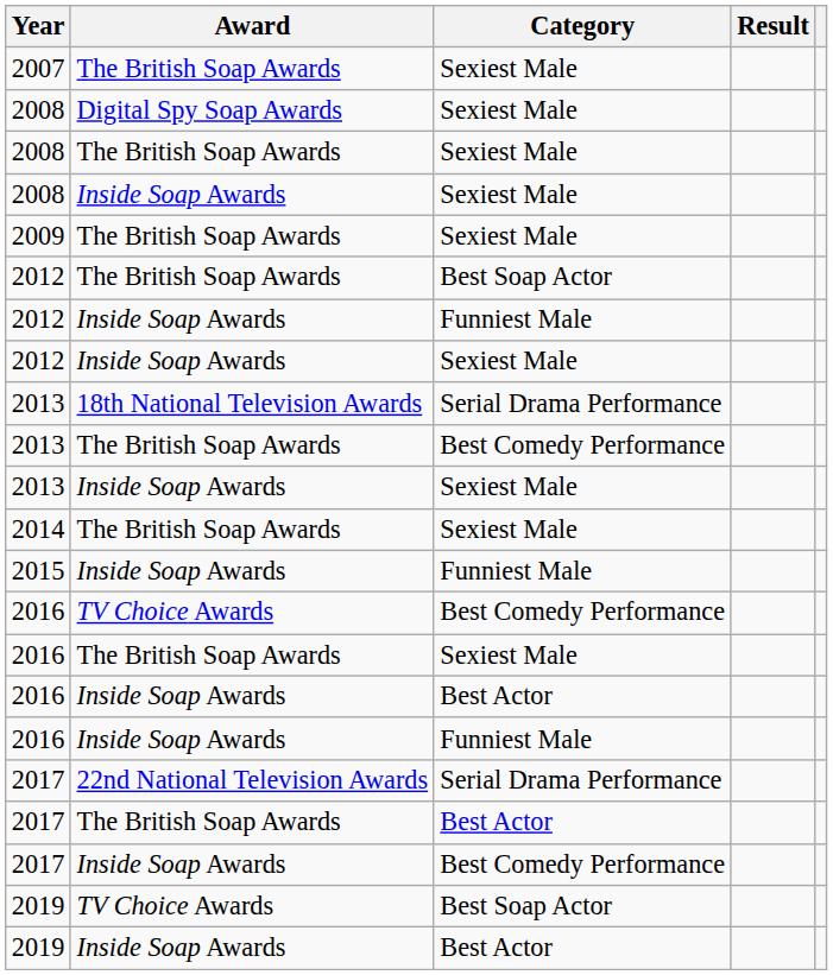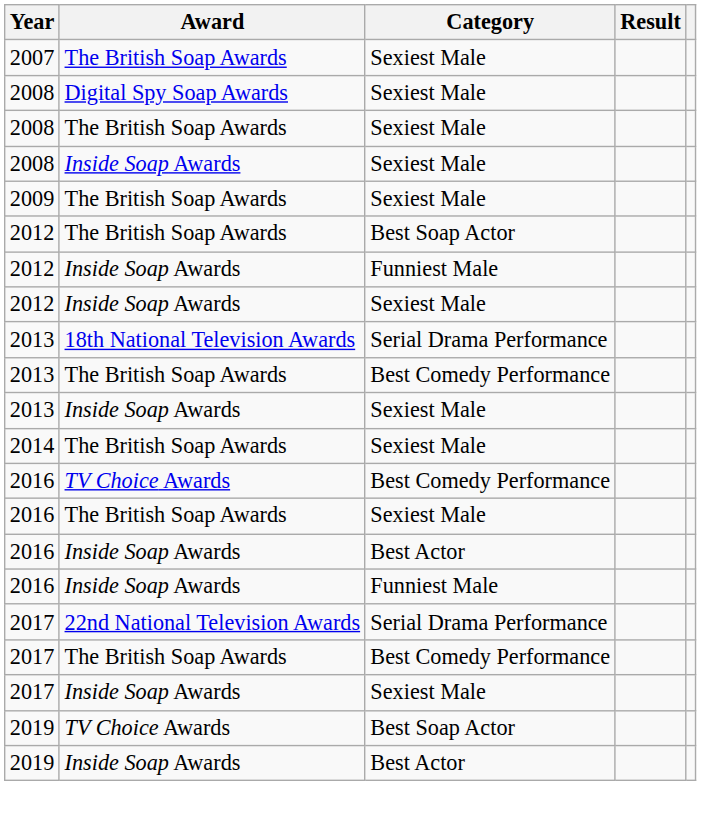- row: 2015 | Inside Soap Awards | Funniest Male
2017 / The British Soap Awards | Category: Best Actor -> Best Comedy Performance
2017 / Inside Soap Awards | Category: Best Comedy Performance -> Sexiest Male
